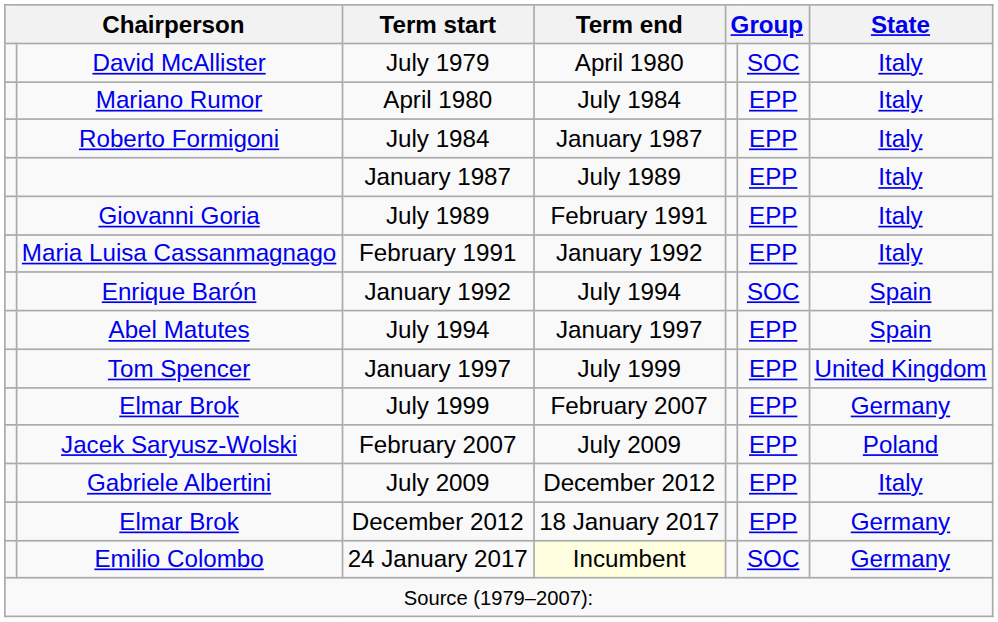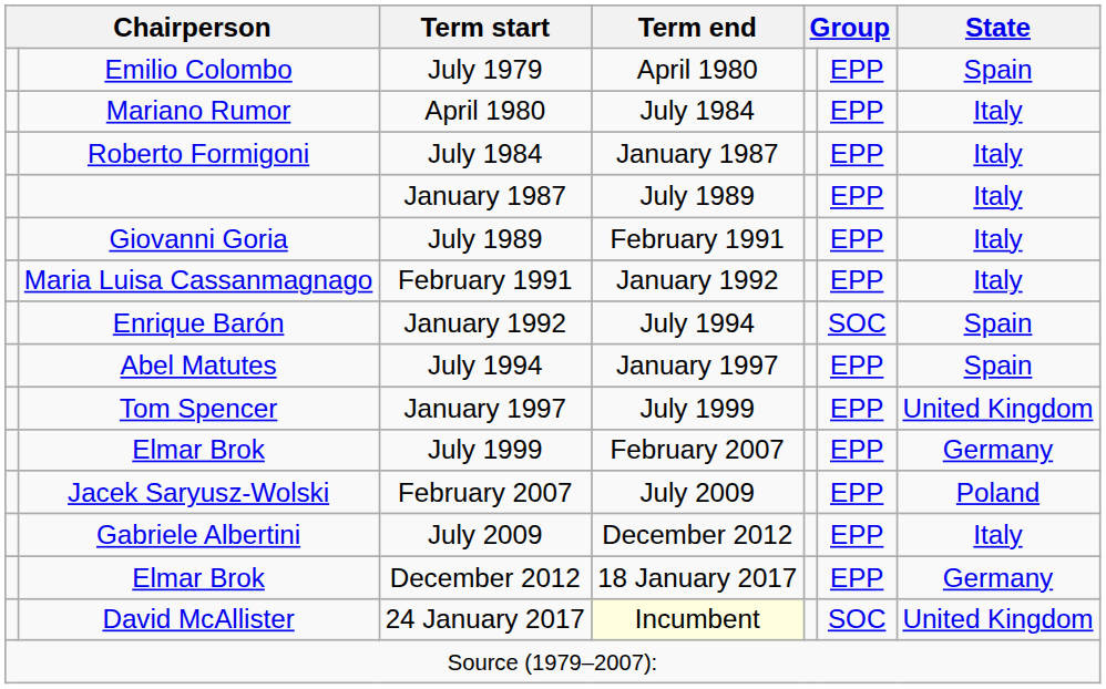July 1979 | column 2: David McAllister -> Emilio Colombo
July 1979 | column 6: SOC -> EPP
July 1979 | State: Italy -> Spain
24 January 2017 | column 2: Emilio Colombo -> David McAllister
24 January 2017 | State: Germany -> United Kingdom
